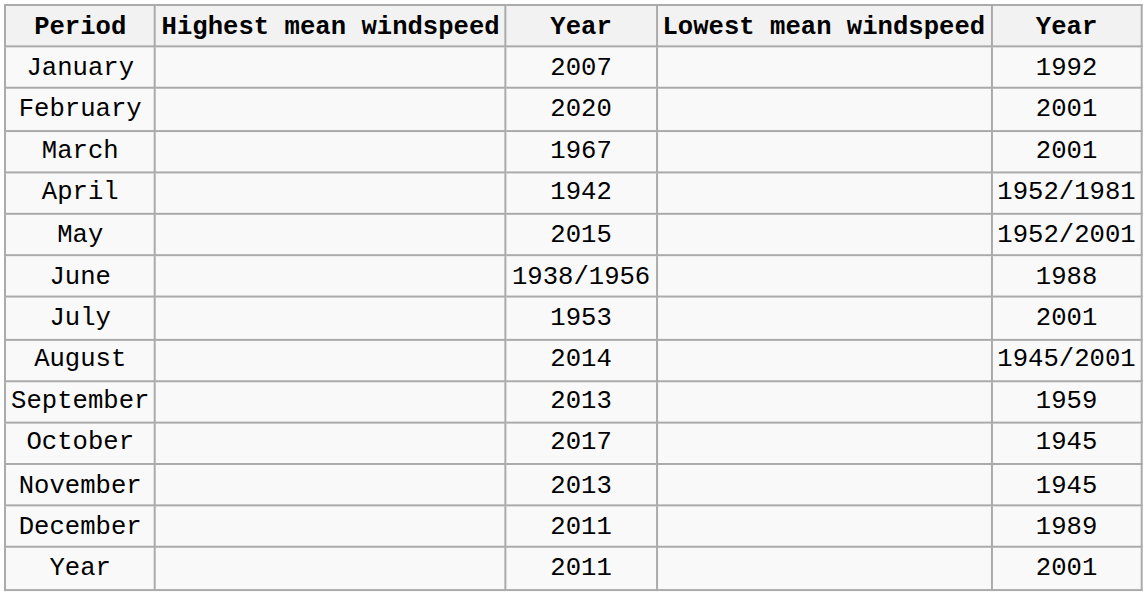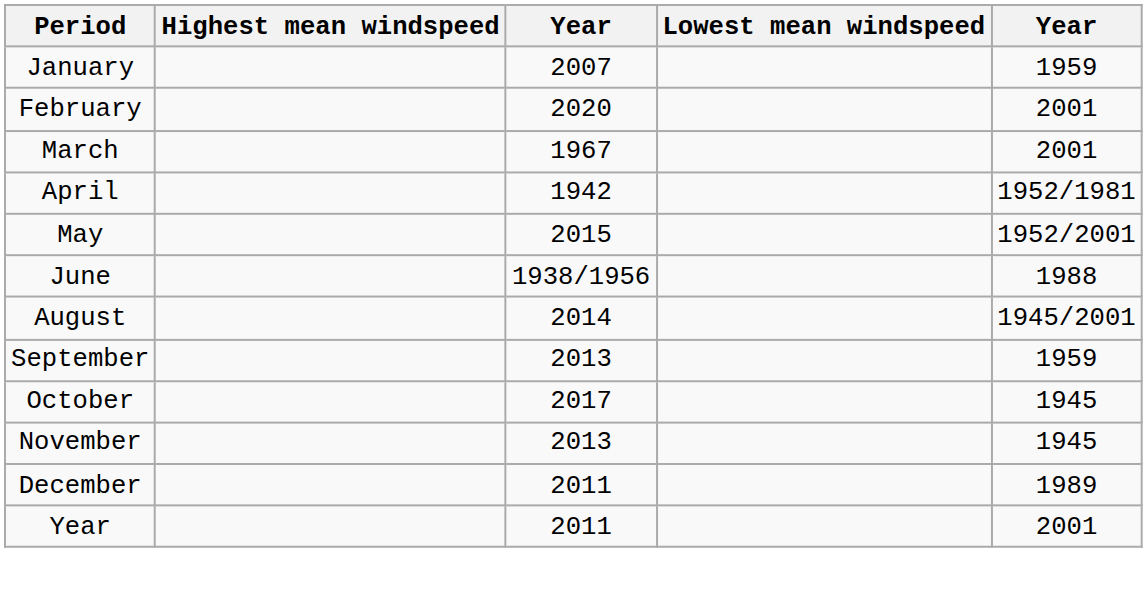January | column 5: 1992 -> 1959
- row: July | 1953 | 2001
